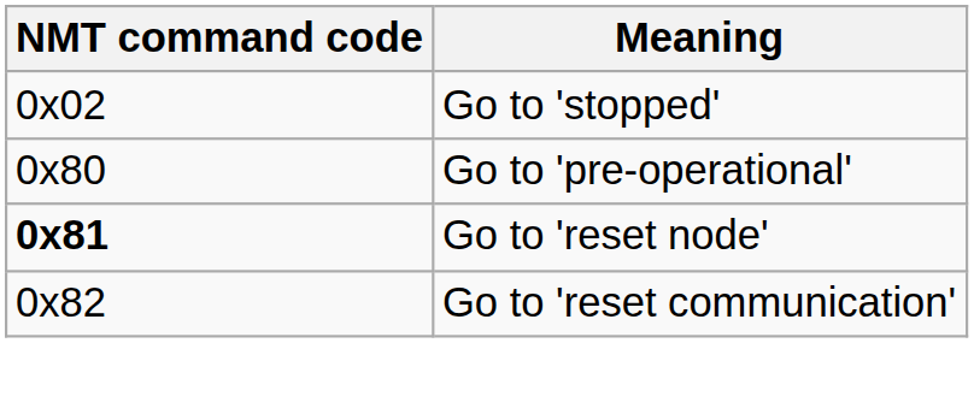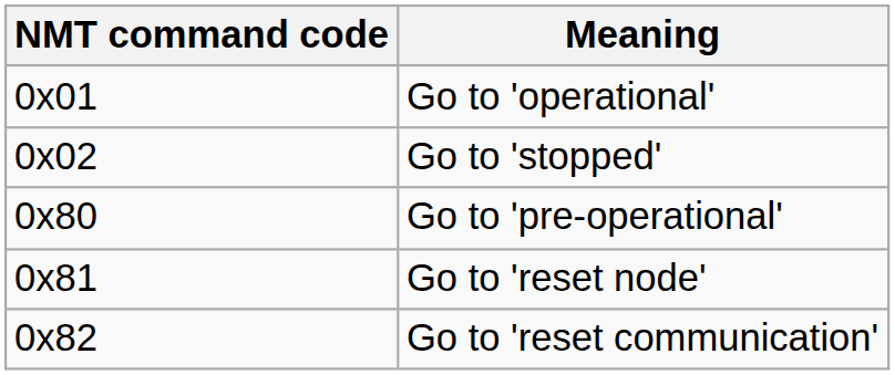+ row: 0x01 | Go to 'operational'
Go to 'reset node' | NMT command code: bold -> normal
